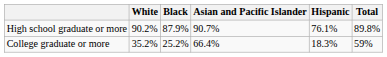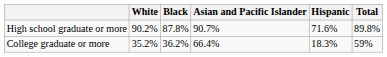High school graduate or more | Black: 87.9% -> 87.8%
High school graduate or more | Hispanic: 76.1% -> 71.6%
College graduate or more | Black: 25.2% -> 36.2%
